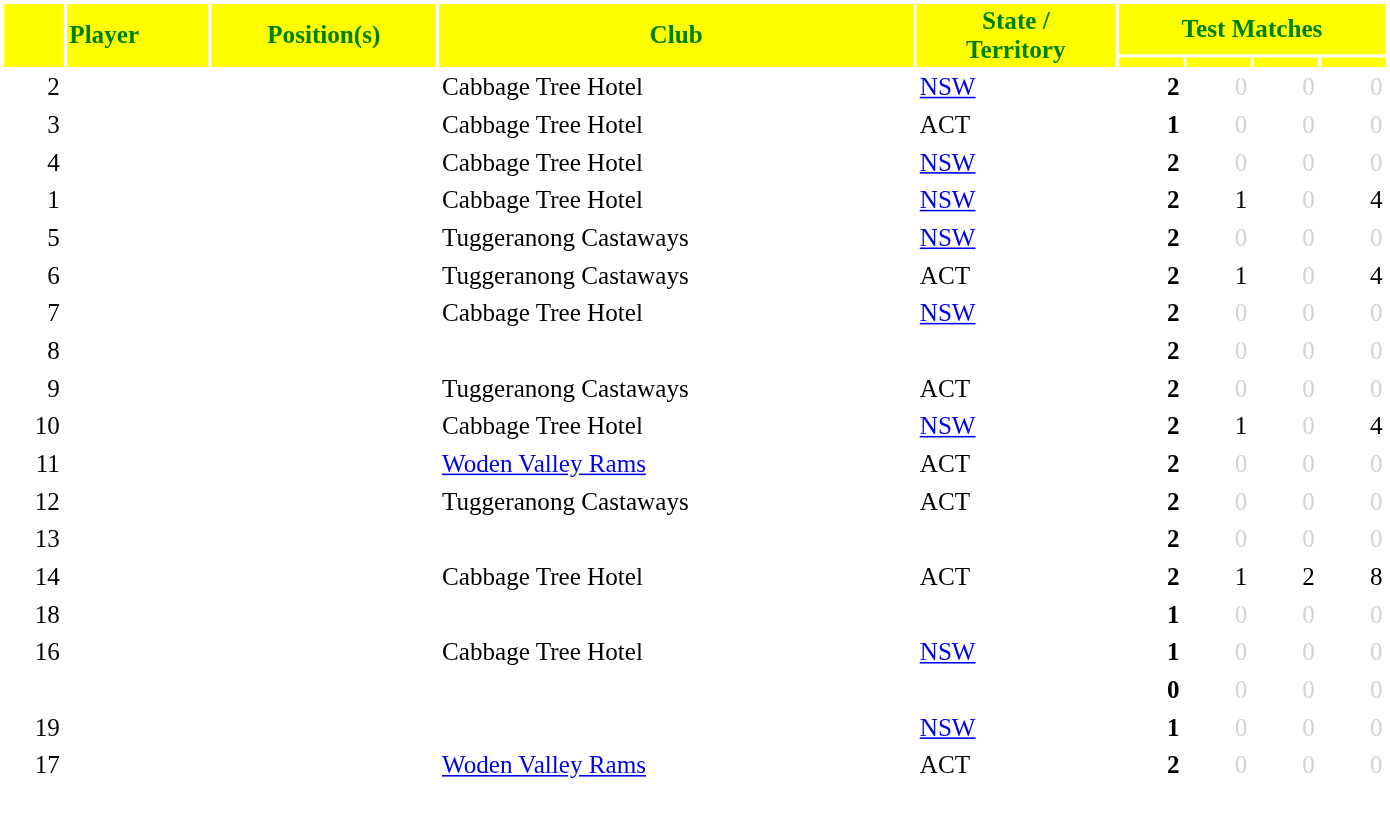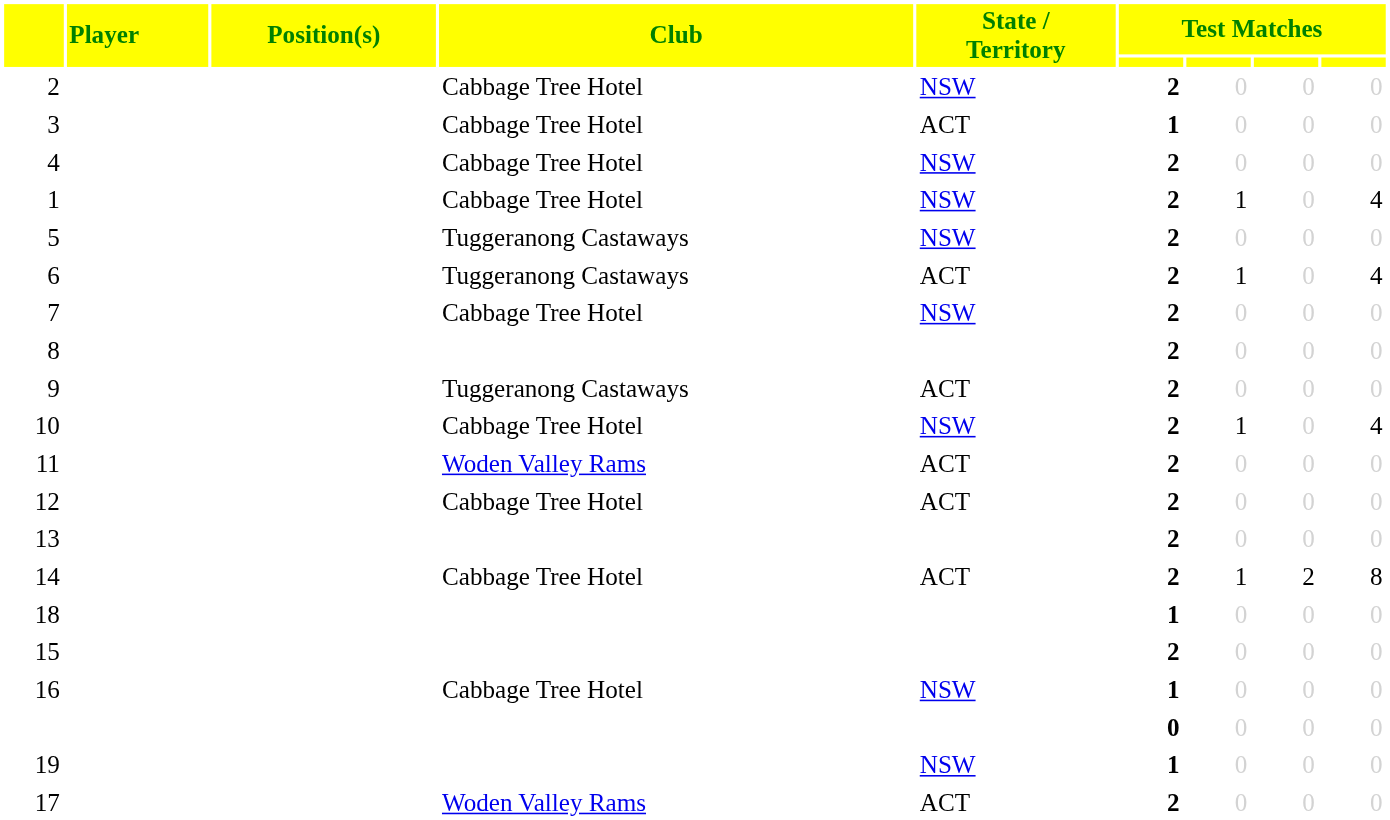12 | Club: Tuggeranong Castaways -> Cabbage Tree Hotel
+ row: 15 | 2 | 0 | 0 | 0
